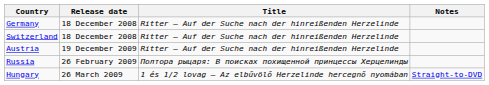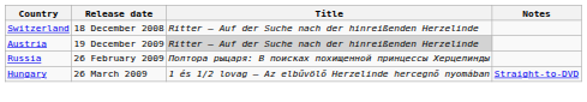- row: Germany | 18 December 2008 | Ritter – Auf der Suche nach der hinreißenden Herzelinde
Austria | Title: no background -> lightgrey background
